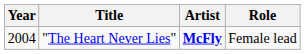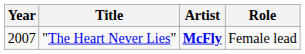"The Heart Never Lies" | Year: 2004 -> 2007
